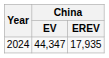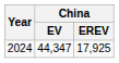2024 | China / EREV: 17,935 -> 17,925
